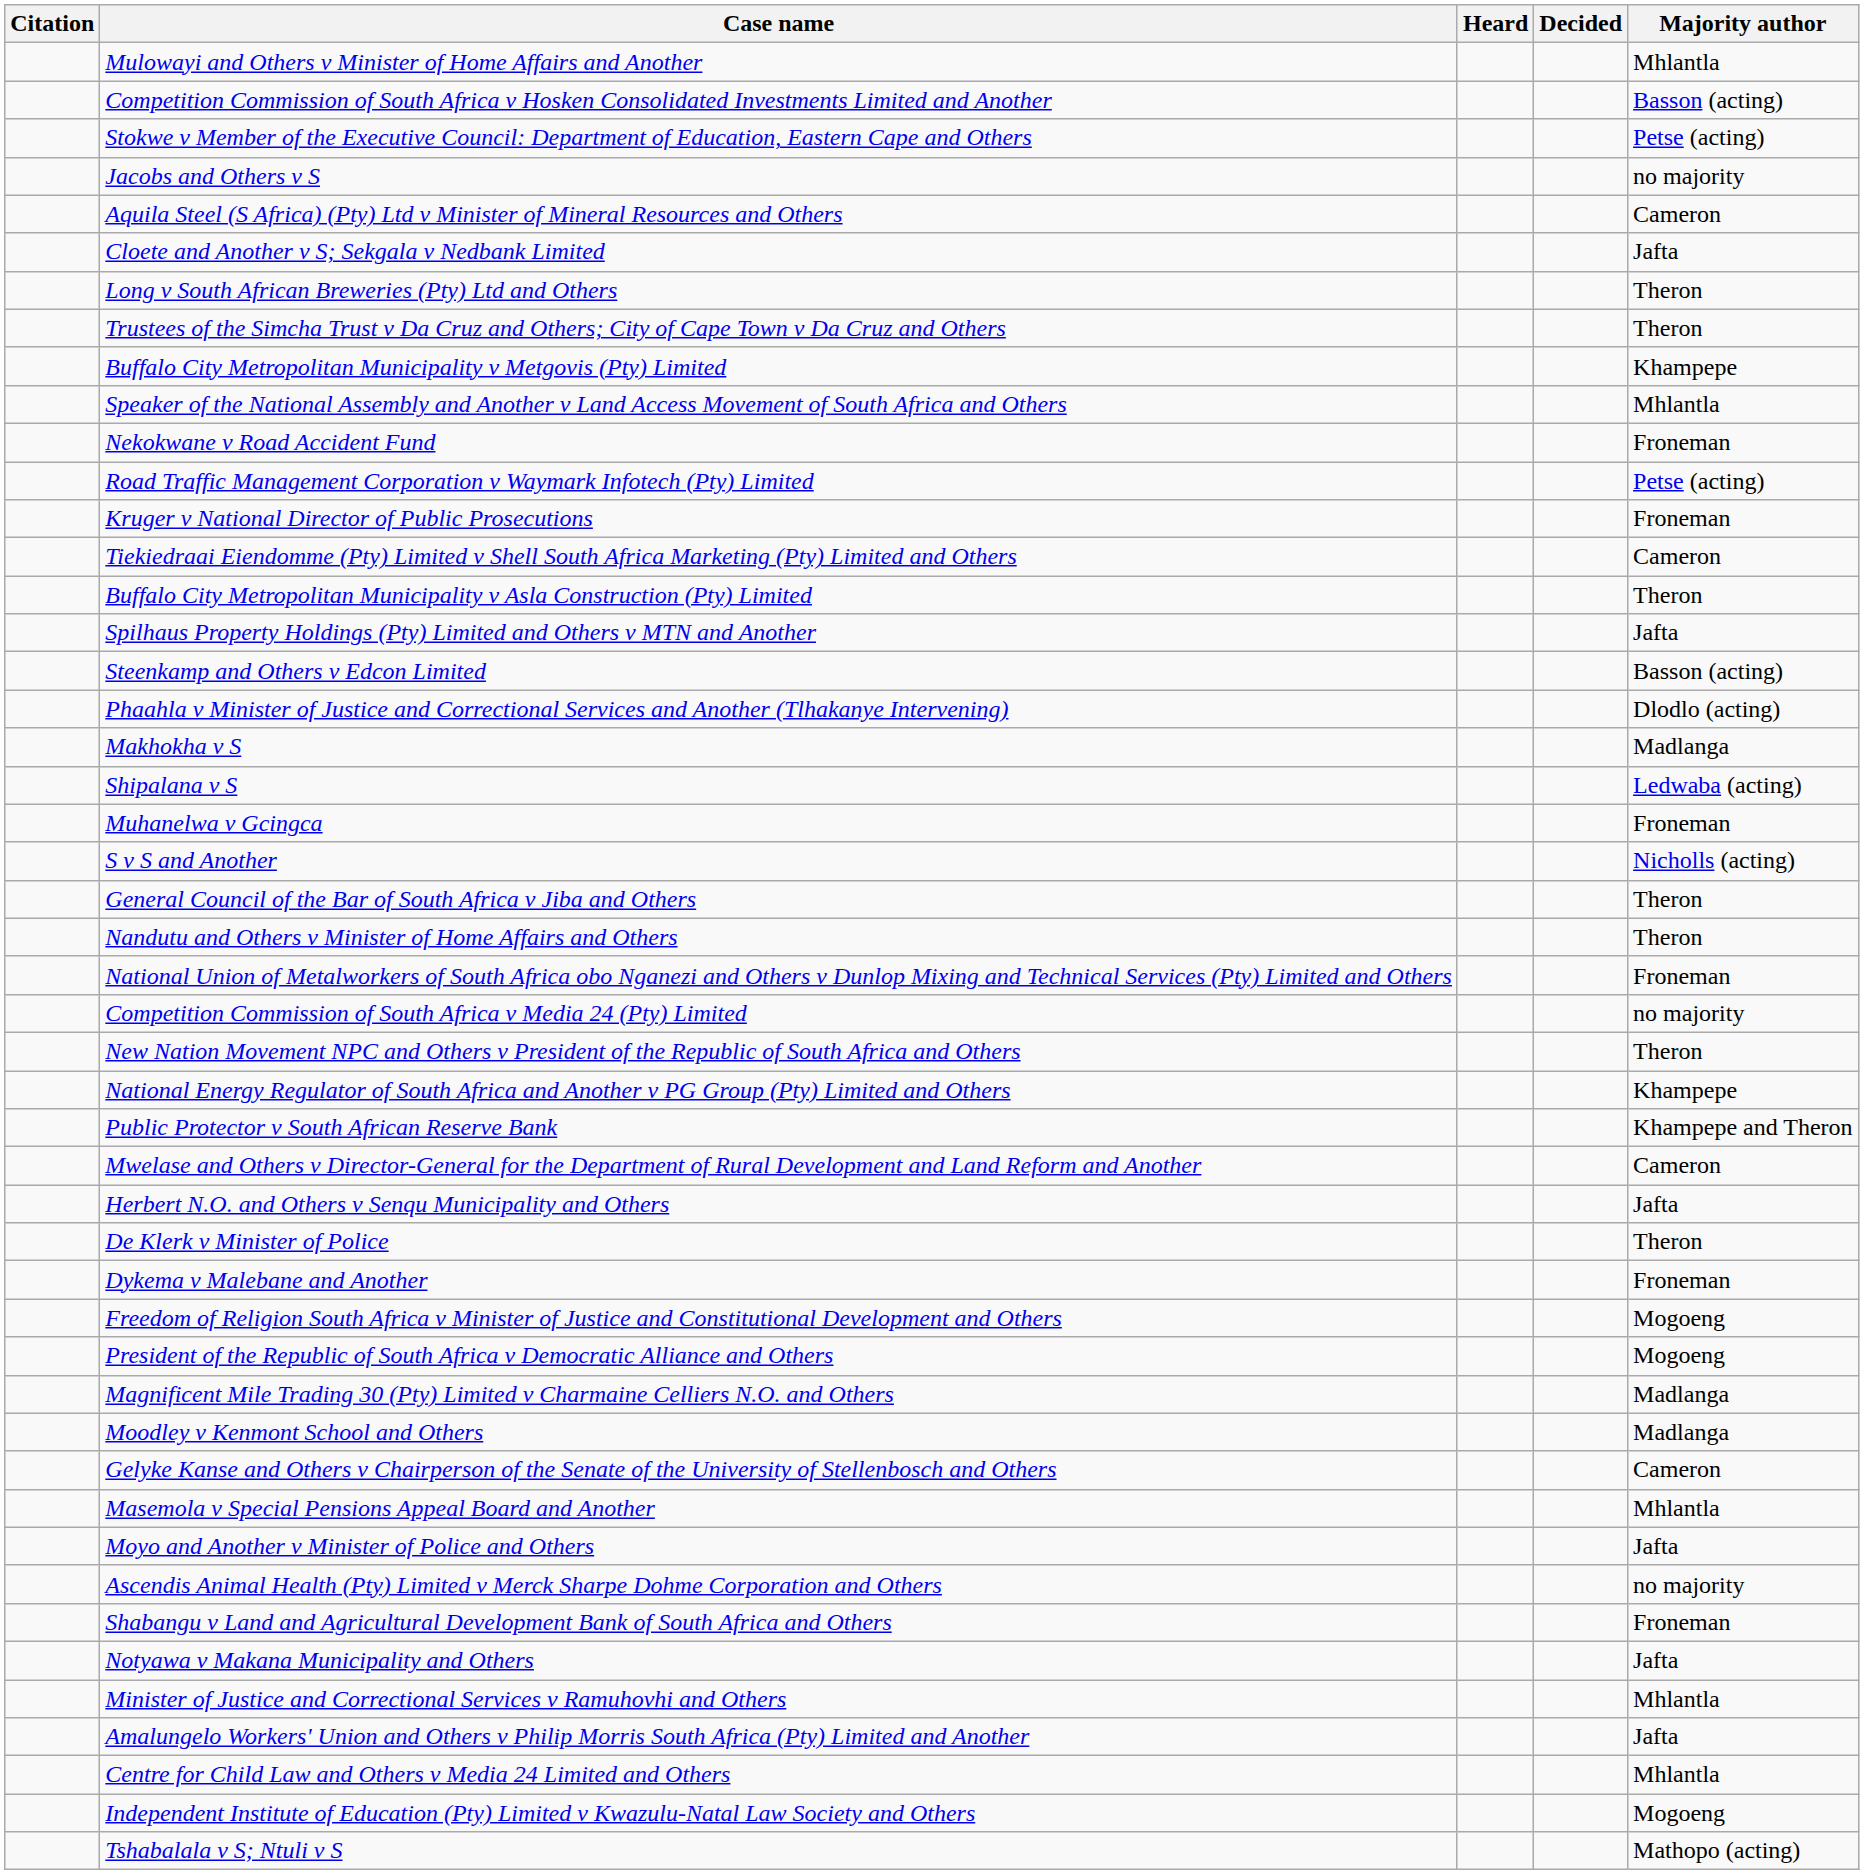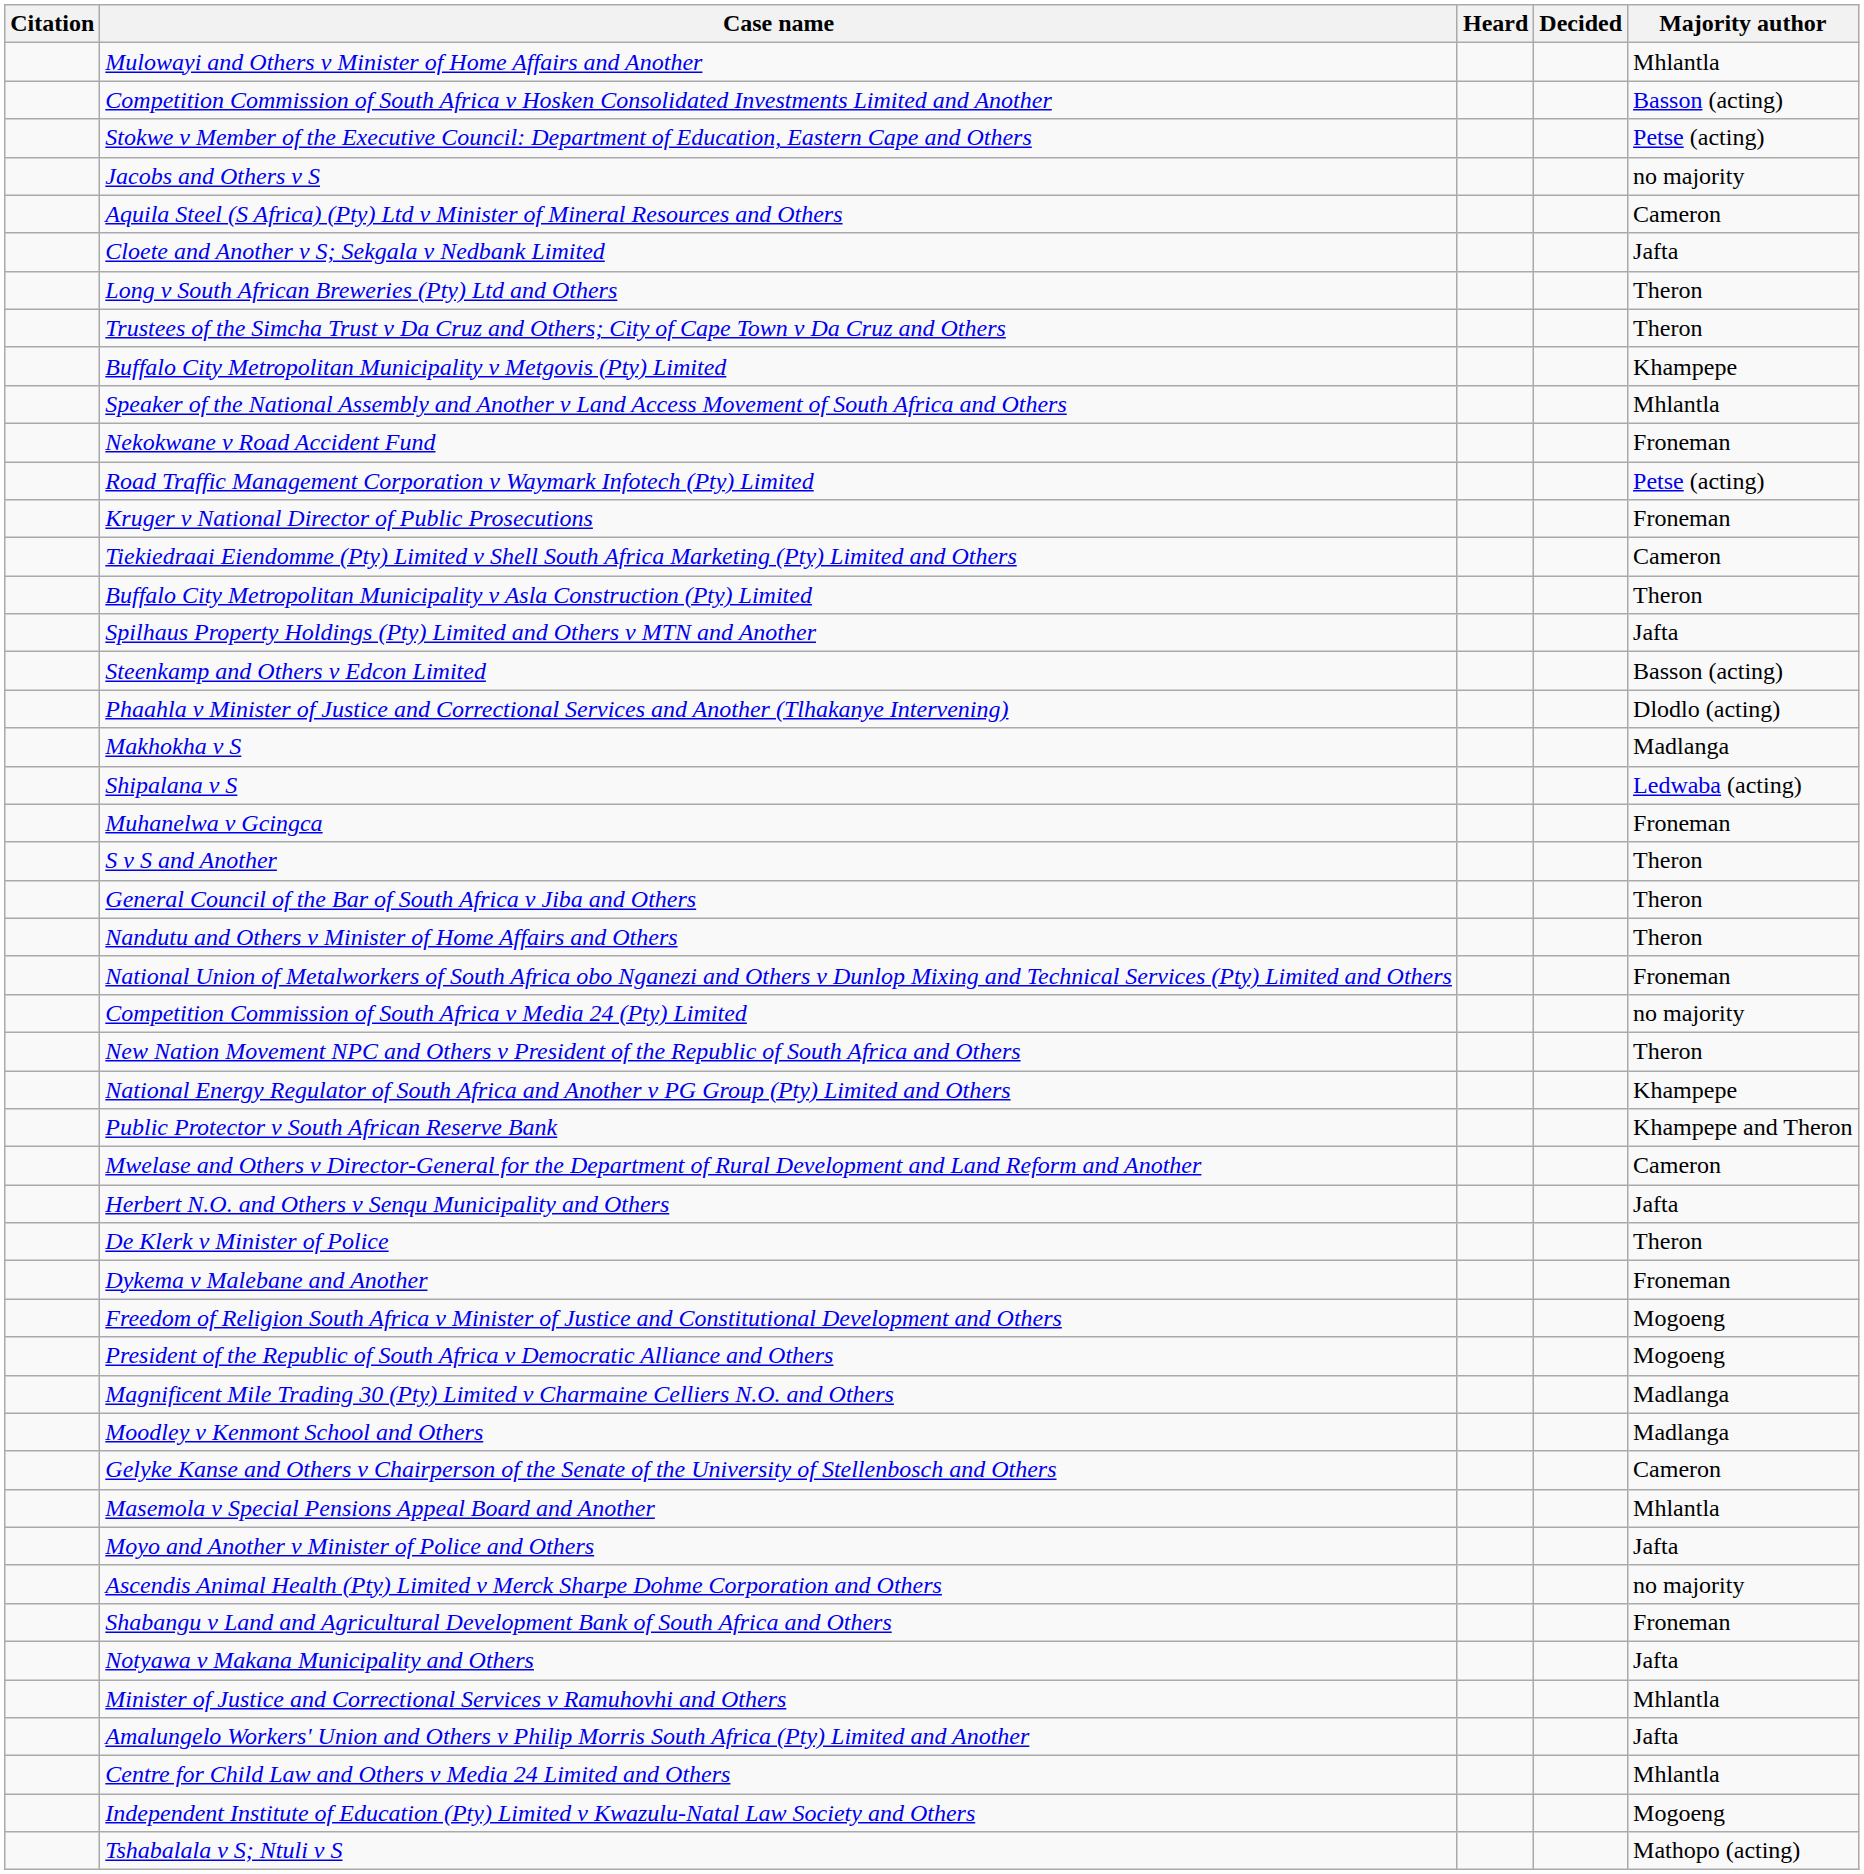S v S and Another | Majority author: Nicholls (acting) -> Theron
